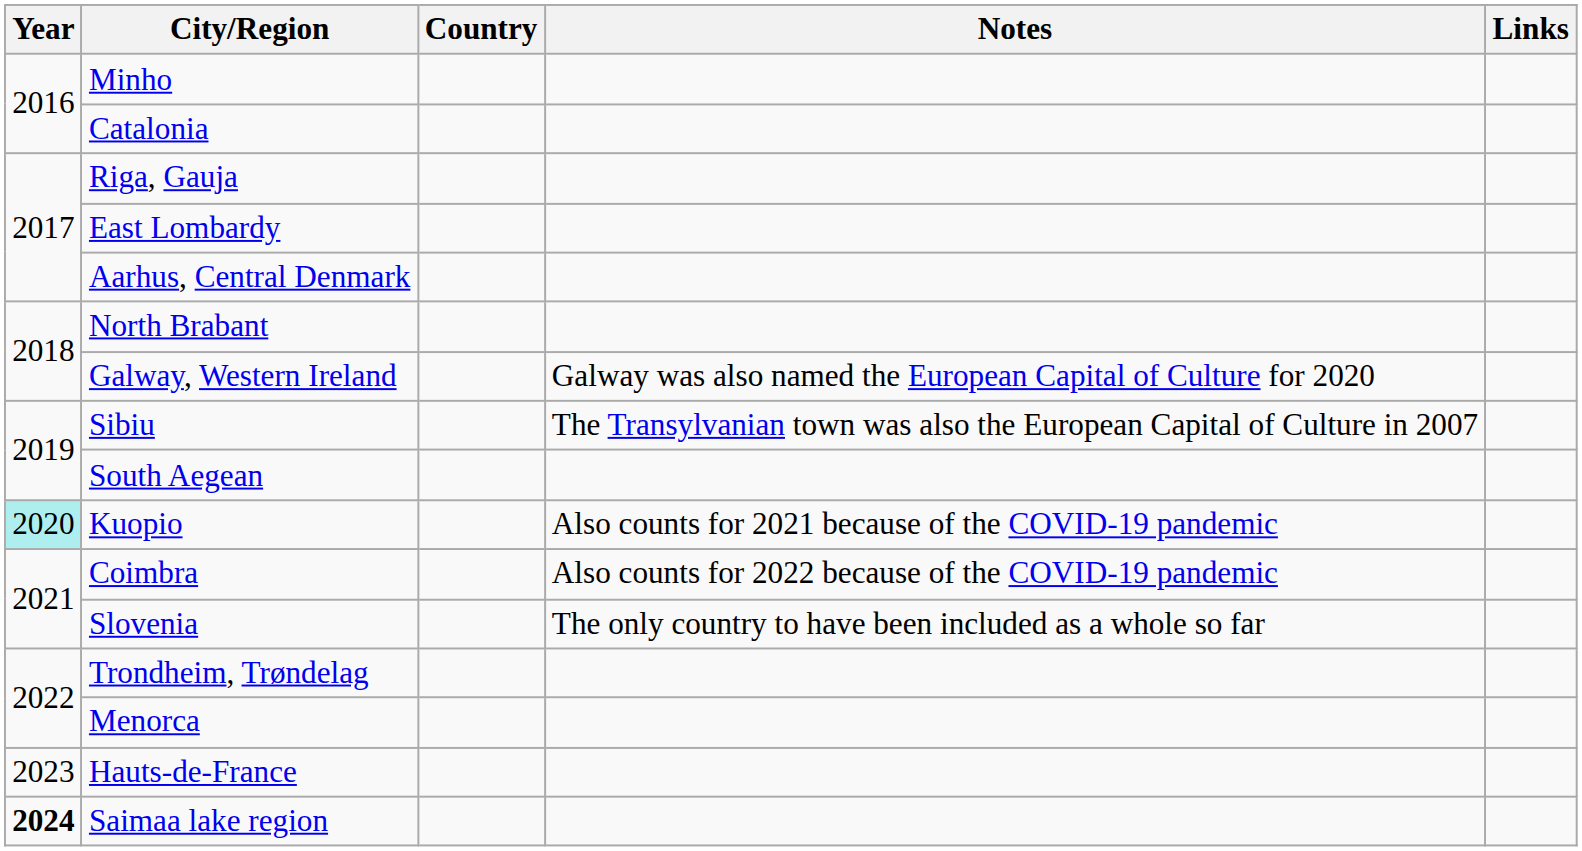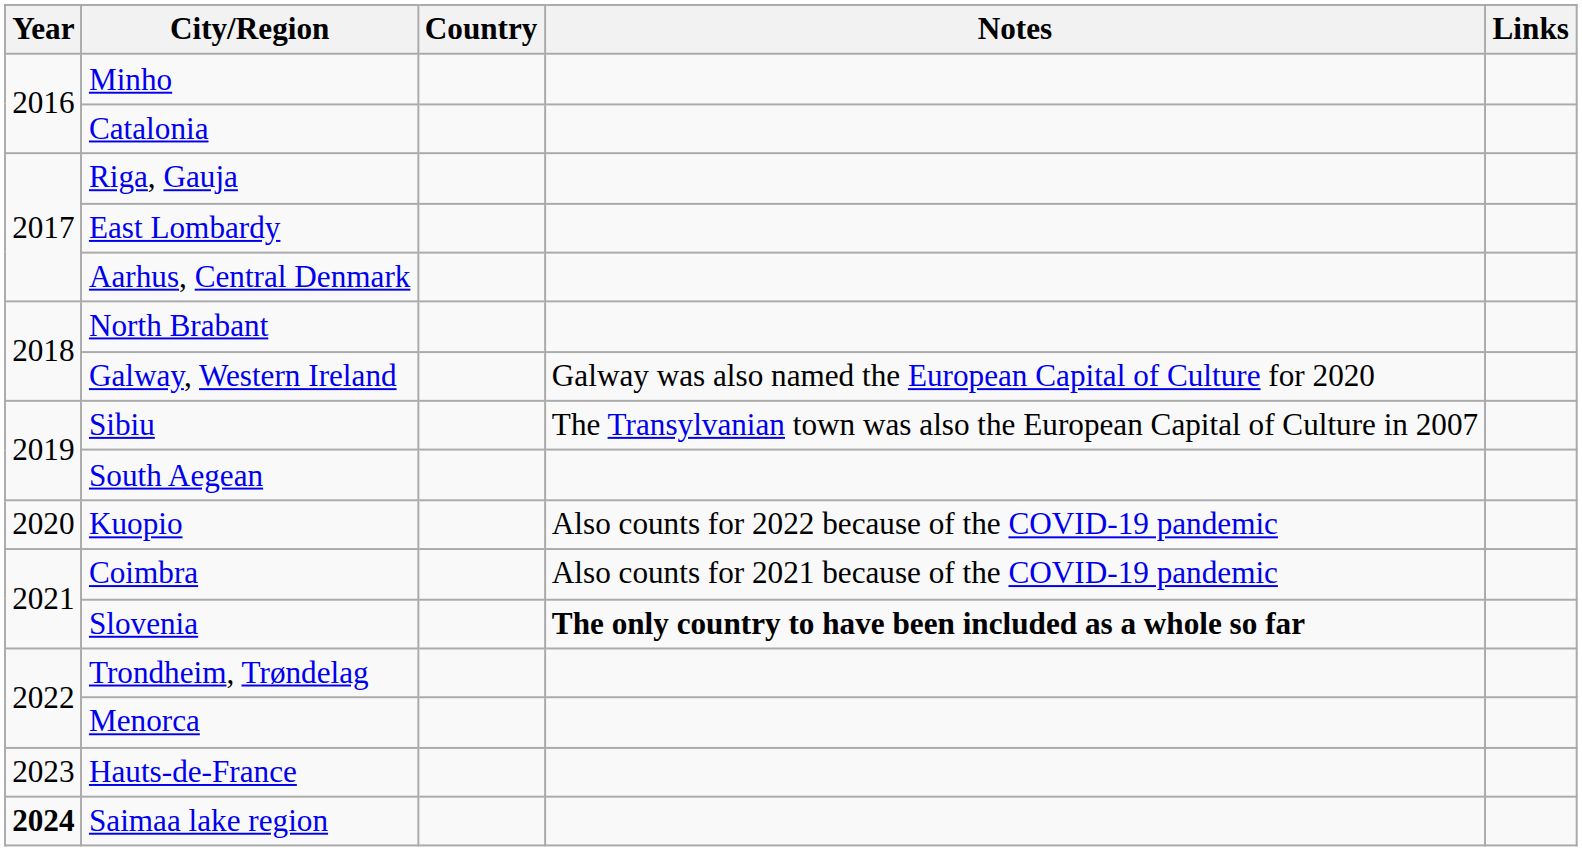Kuopio | Year: paleturquoise background -> no background
Kuopio | Notes: Also counts for 2021 because of the COVID-19 pandemic -> Also counts for 2022 because of the COVID-19 pandemic
Coimbra | Notes: Also counts for 2022 because of the COVID-19 pandemic -> Also counts for 2021 because of the COVID-19 pandemic
Slovenia | Notes: normal -> bold
